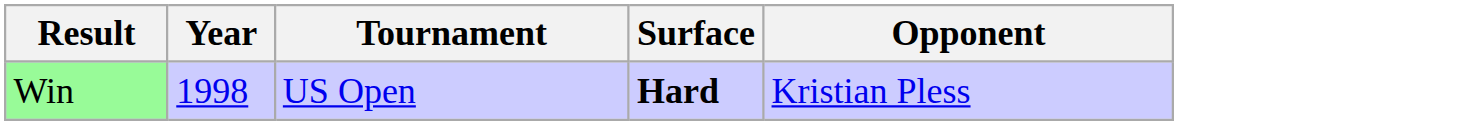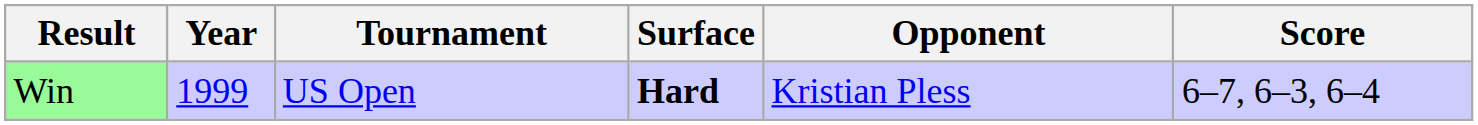+ column: Score | 6–7, 6–3, 6–4
Win | Year: 1998 -> 1999
